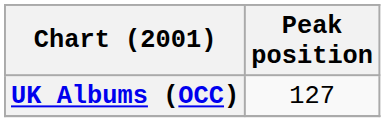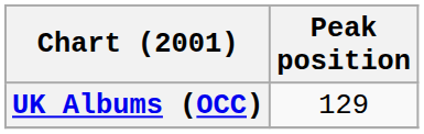UK Albums (OCC) | Peak position: 127 -> 129
